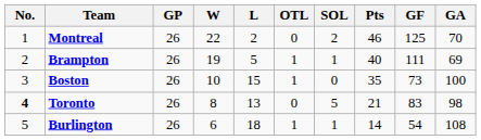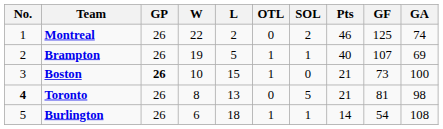Montreal | GA: 70 -> 74
Brampton | GF: 111 -> 107
Boston | GP: normal -> bold
Boston | Pts: 35 -> 21
Toronto | GF: 83 -> 81
